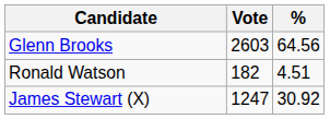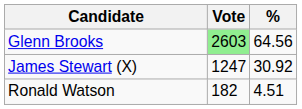Glenn Brooks | Vote: no background -> lightgreen background
rows swapped: James Stewart (X) <-> Ronald Watson
